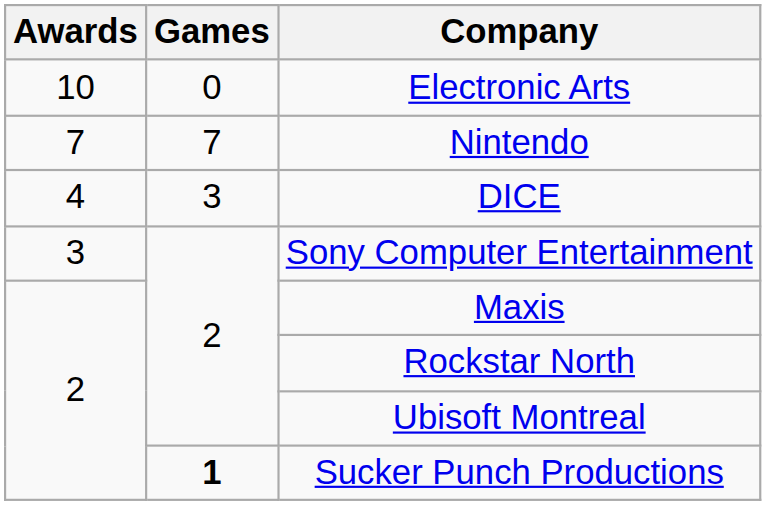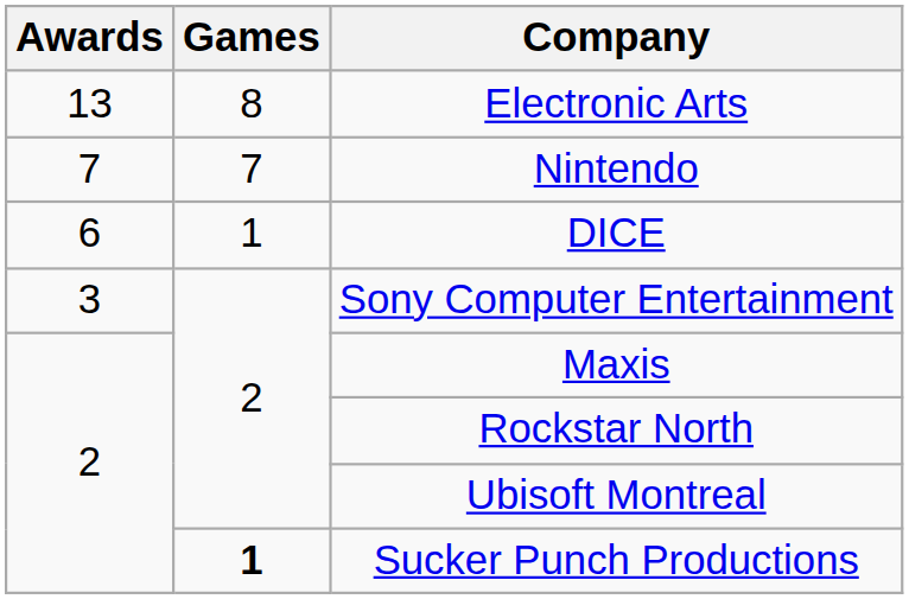Electronic Arts | Awards: 10 -> 13
Electronic Arts | Games: 0 -> 8
DICE | Awards: 4 -> 6
DICE | Games: 3 -> 1
